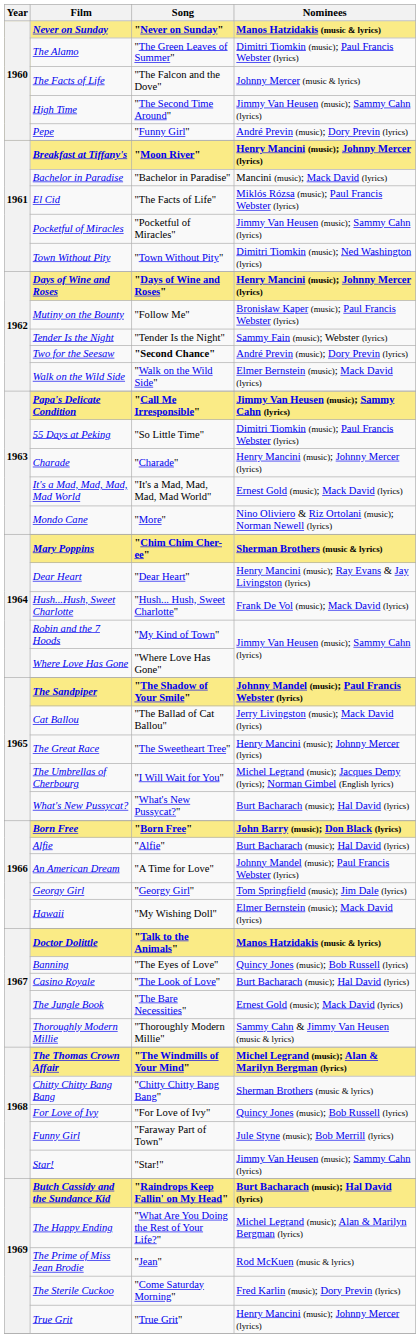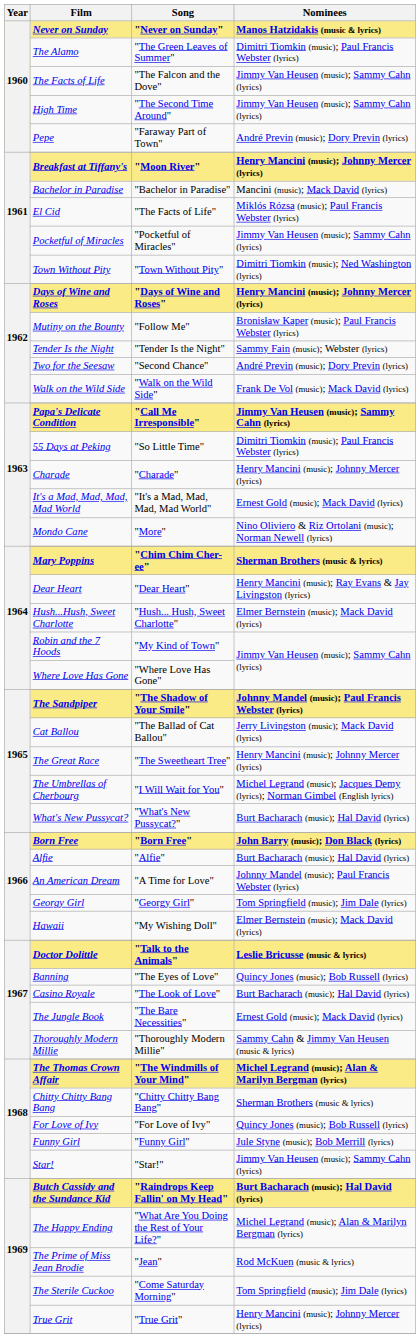The Facts of Life | Nominees: Johnny Mercer (music & lyrics) -> Jimmy Van Heusen (music); Sammy Cahn (lyrics)
Pepe | Song: "Funny Girl" -> "Faraway Part of Town"
Two for the Seesaw | Song: bold -> normal
Walk on the Wild Side | Nominees: Elmer Bernstein (music); Mack David (lyrics) -> Frank De Vol (music); Mack David (lyrics)
Hush...Hush, Sweet Charlotte | Nominees: Frank De Vol (music); Mack David (lyrics) -> Elmer Bernstein (music); Mack David (lyrics)
Doctor Dolittle | Nominees: Manos Hatzidakis (music & lyrics) -> Leslie Bricusse (music & lyrics)
Funny Girl | Song: "Faraway Part of Town" -> "Funny Girl"
The Sterile Cuckoo | Nominees: Fred Karlin (music); Dory Previn (lyrics) -> Tom Springfield (music); Jim Dale (lyrics)
